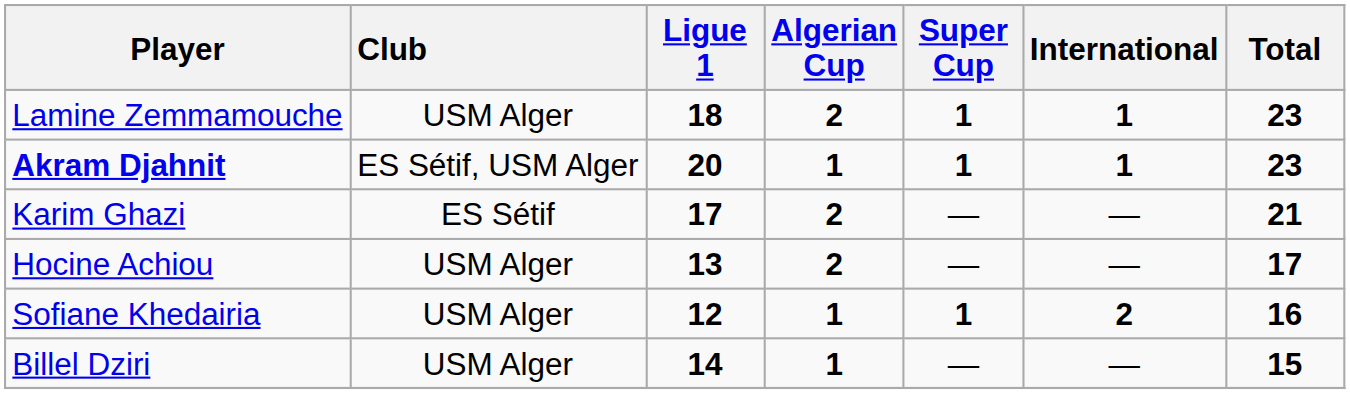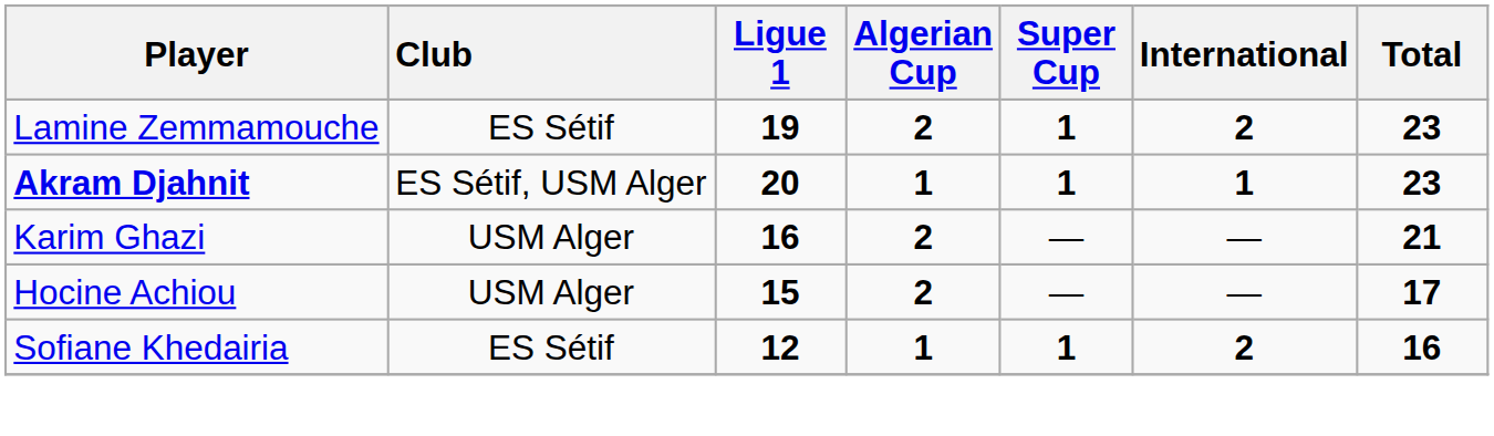Lamine Zemmamouche | Club: USM Alger -> ES Sétif
Lamine Zemmamouche | Ligue 1: 18 -> 19
Lamine Zemmamouche | International: 1 -> 2
Karim Ghazi | Club: ES Sétif -> USM Alger
Karim Ghazi | Ligue 1: 17 -> 16
Hocine Achiou | Ligue 1: 13 -> 15
Sofiane Khedairia | Club: USM Alger -> ES Sétif
- row: Billel Dziri | USM Alger | 14 | 1 | — | — | 15
